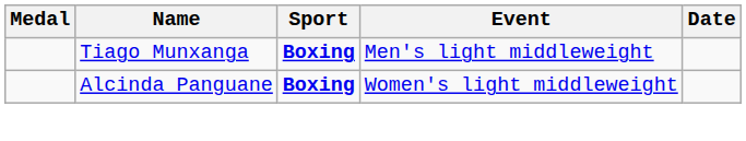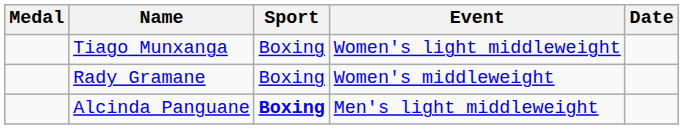Tiago Munxanga | Sport: bold -> normal
Tiago Munxanga | Event: Men's light middleweight -> Women's light middleweight
+ row: Rady Gramane | Boxing | Women's middleweight
Alcinda Panguane | Event: Women's light middleweight -> Men's light middleweight
